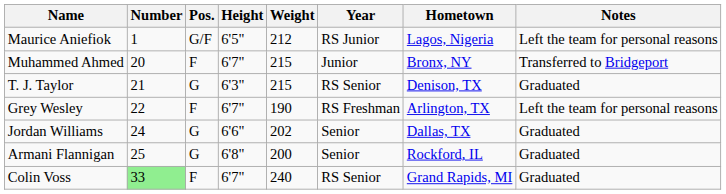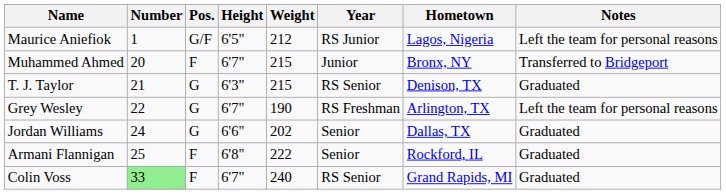Grey Wesley | Pos.: F -> G
Armani Flannigan | Pos.: G -> F
Armani Flannigan | Weight: 200 -> 222
